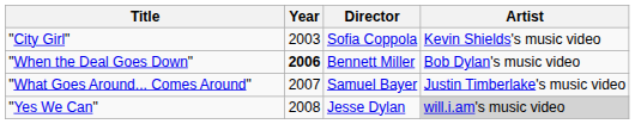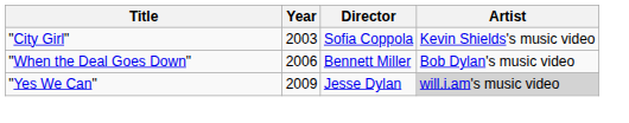"When the Deal Goes Down" | Year: bold -> normal
- row: "What Goes Around... Comes Around" | 2007 | Samuel Bayer | Justin Timberlake's music video
"Yes We Can" | Year: 2008 -> 2009
